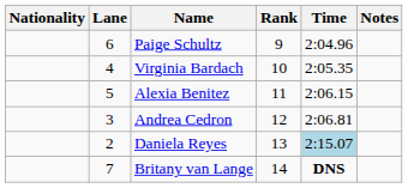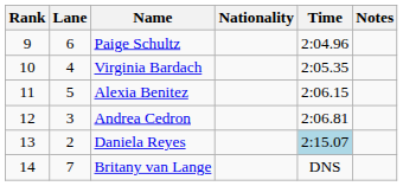columns swapped: Rank <-> Nationality
Britany van Lange | Time: bold -> normal
